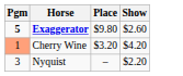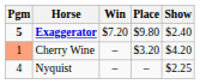+ column: Win | $7.20 | – | –
Exaggerator | Show: $2.60 -> $2.40
Nyquist | Pgm: 3 -> 4
Nyquist | Show: $2.20 -> $2.25
